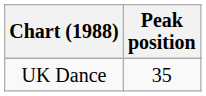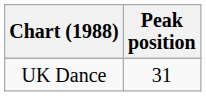UK Dance | Peak position: 35 -> 31
